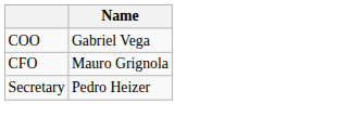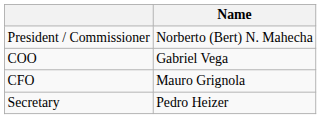+ row: President / Commissioner | Norberto (Bert) N. Mahecha
